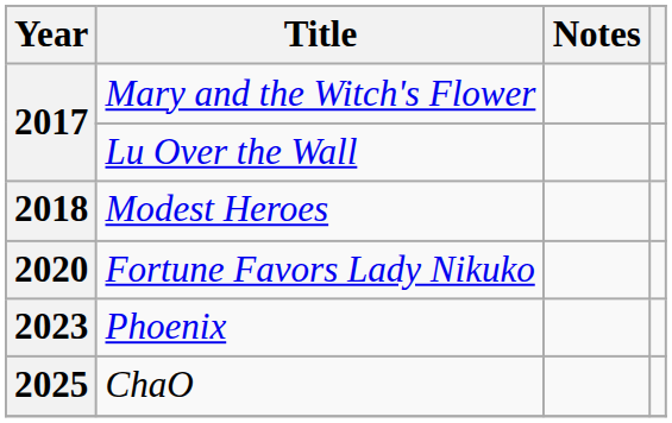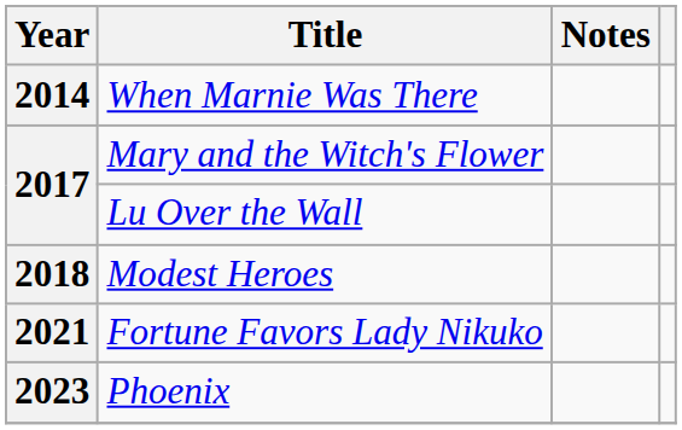+ row: 2014 | When Marnie Was There
Fortune Favors Lady Nikuko | Year: 2020 -> 2021
- row: 2025 | ChaO
